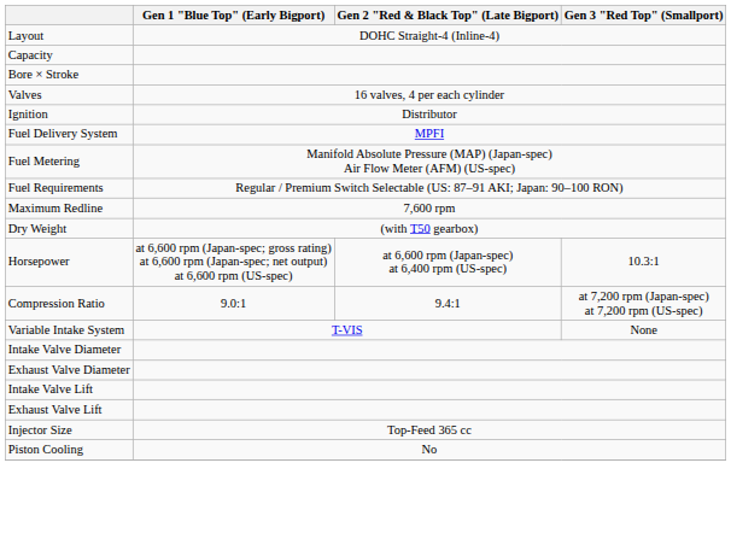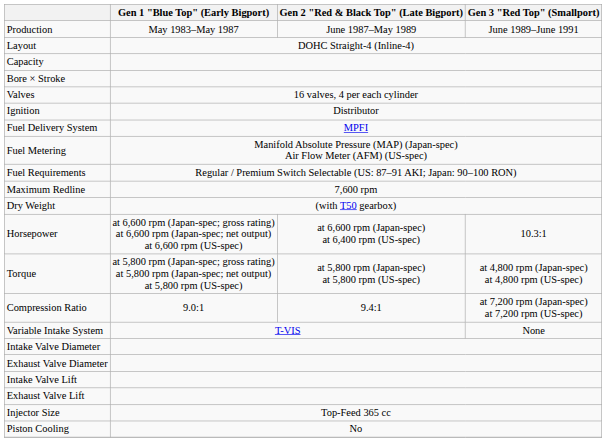+ row: Production | May 1983–May 1987 | June 1987–May 1989 | June 1989–June 1991
+ row: Torque | at 5,800 rpm (Japan-spec; gross rating) at 5,800 rpm (Japan-spec; net output) at 5,800 rpm (US-spec) | at 5,800 rpm (Japan-spec) at 5,800 rpm (US-spec) | at 4,800 rpm (Japan-spec) at 4,800 rpm (US-spec)
